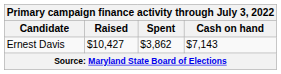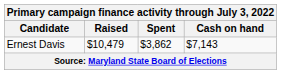Ernest Davis | Raised: $10,427 -> $10,479
